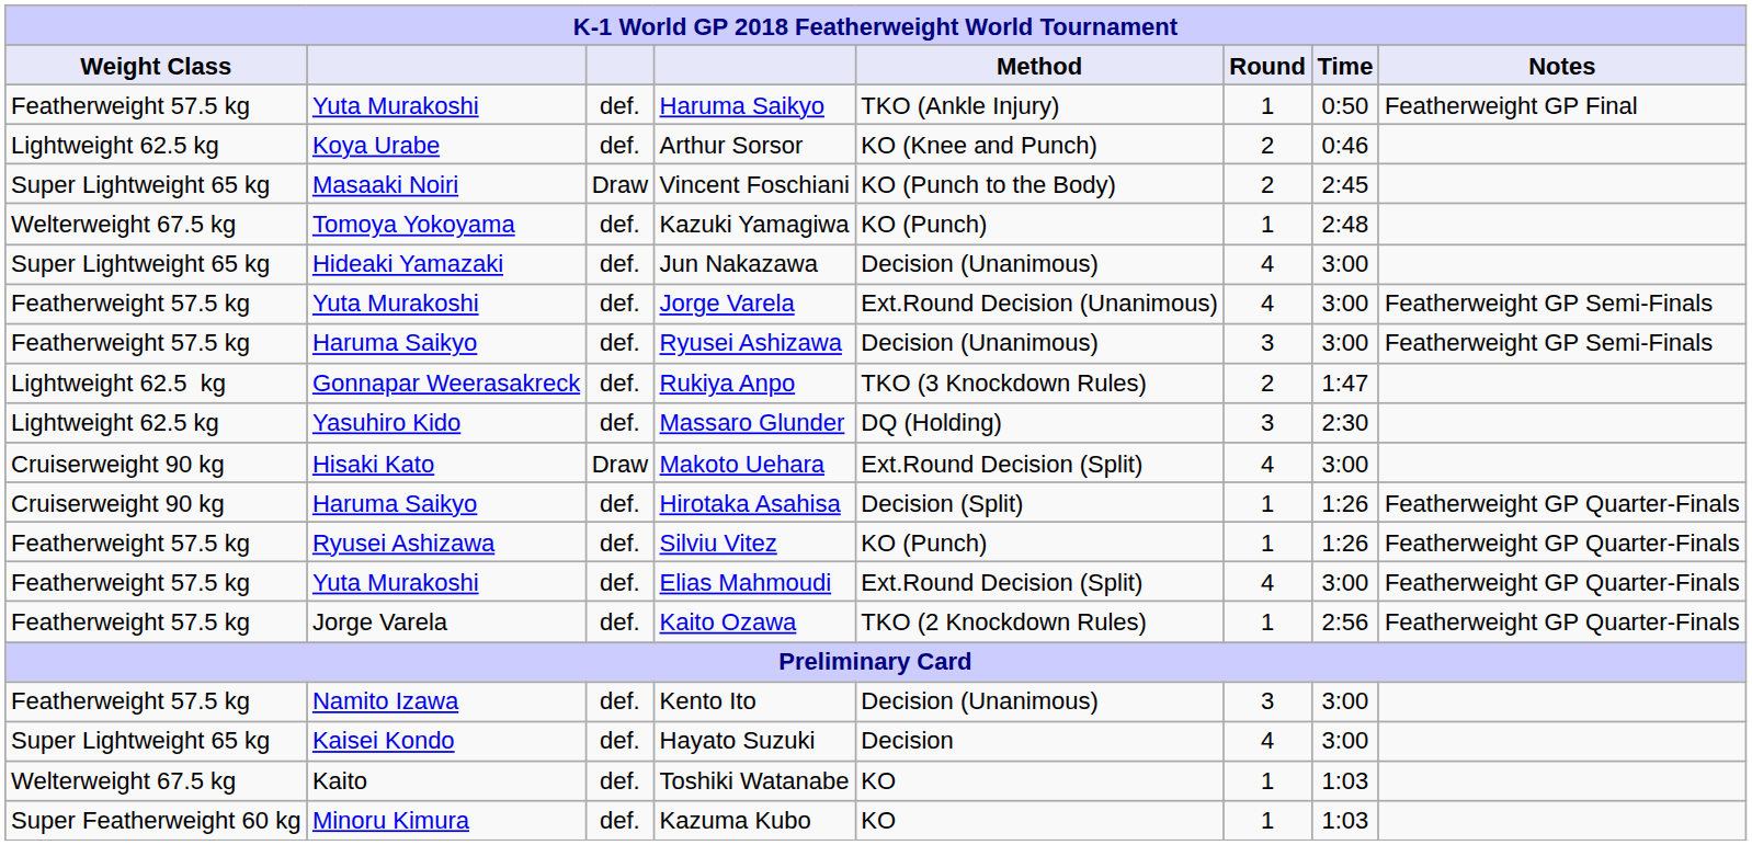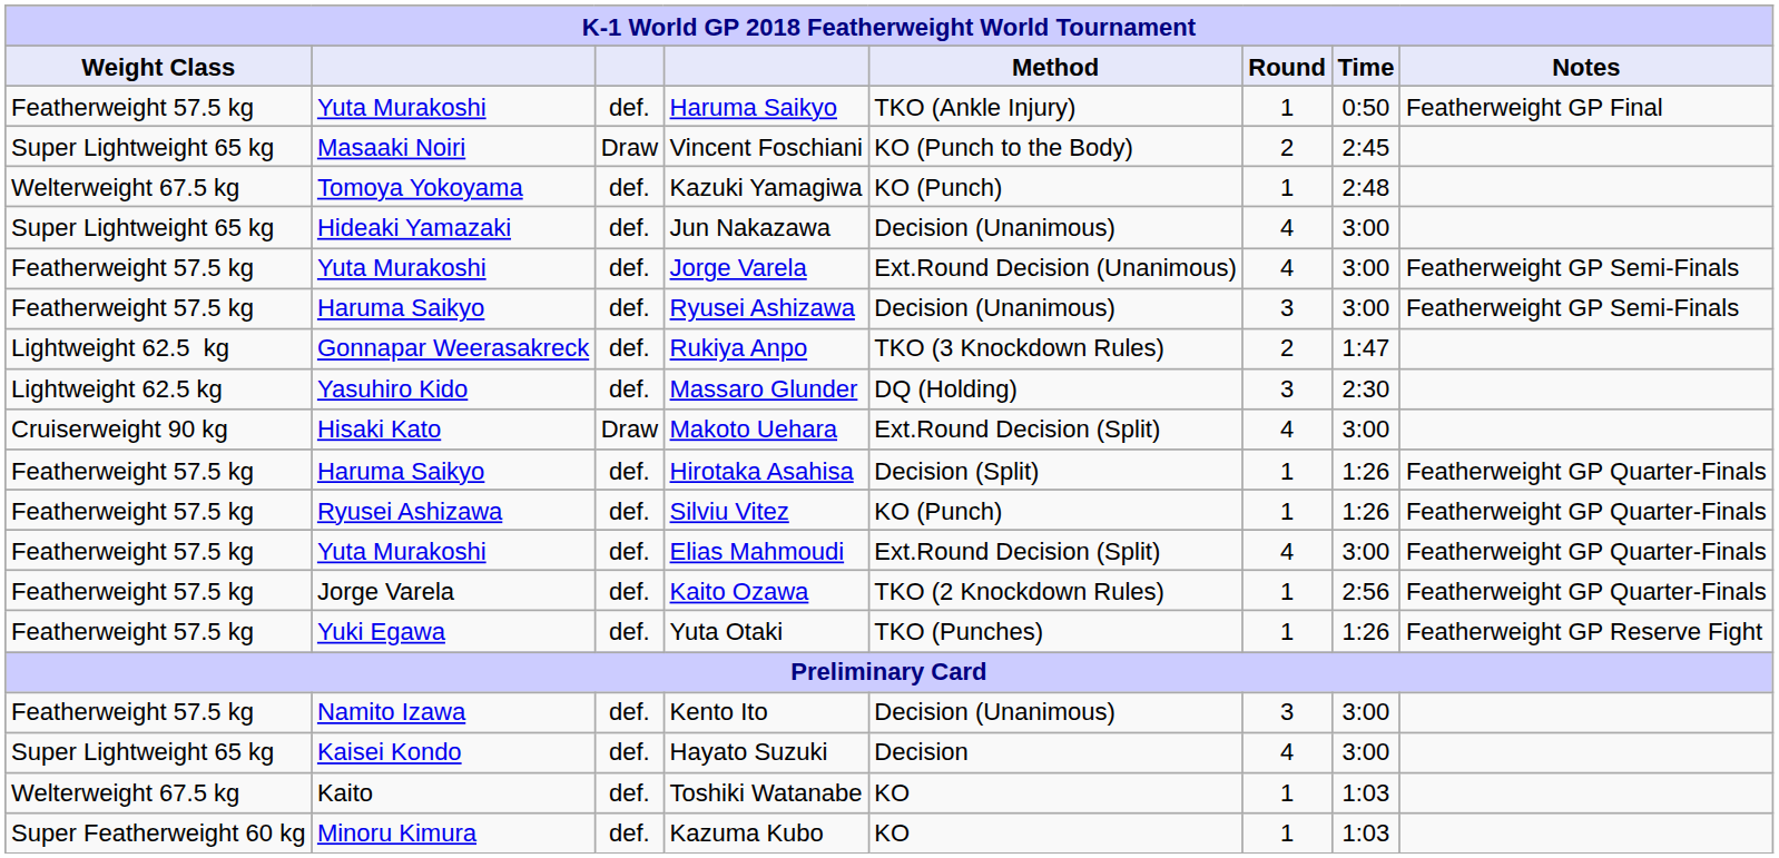- row: Lightweight 62.5 kg | Koya Urabe | def. | Arthur Sorsor | KO (Knee and Punch) | 2 | 0:46
Hirotaka Asahisa | Weight Class: Cruiserweight 90 kg -> Featherweight 57.5 kg
+ row: Featherweight 57.5 kg | Yuki Egawa | def. | Yuta Otaki | TKO (Punches) | 1 | 1:26 | Featherweight GP Reserve Fight
